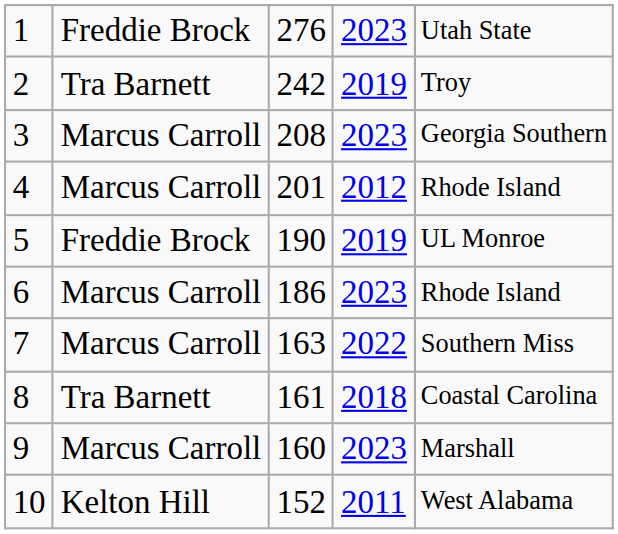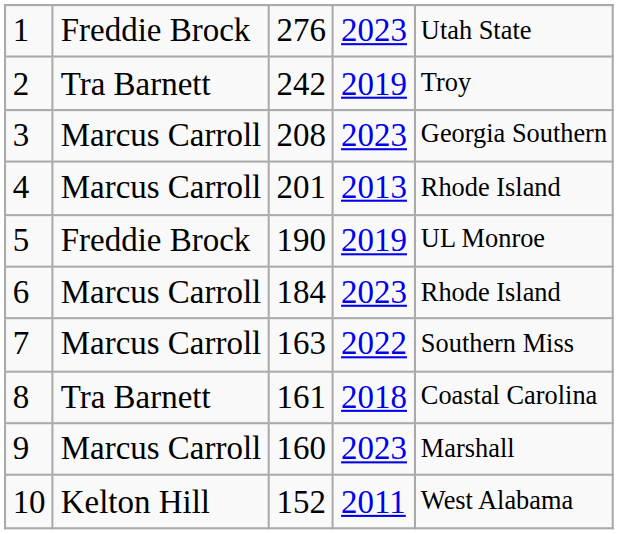4 | column 4: 2012 -> 2013
6 | column 3: 186 -> 184
